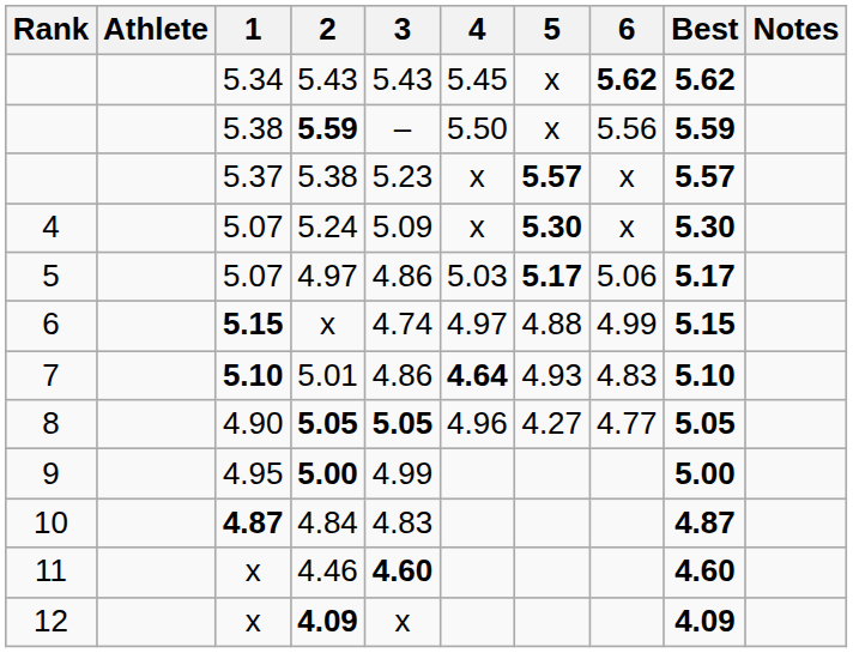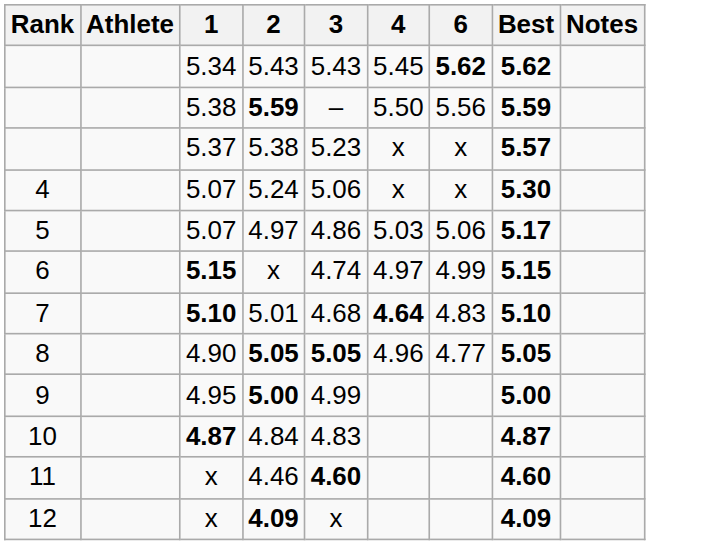- column: 5 | x | x | 5.57 | 5.30 | 5.17 | 4.88 | 4.93 | 4.27
5.24 | 3: 5.09 -> 5.06
5.01 | 3: 4.86 -> 4.68
